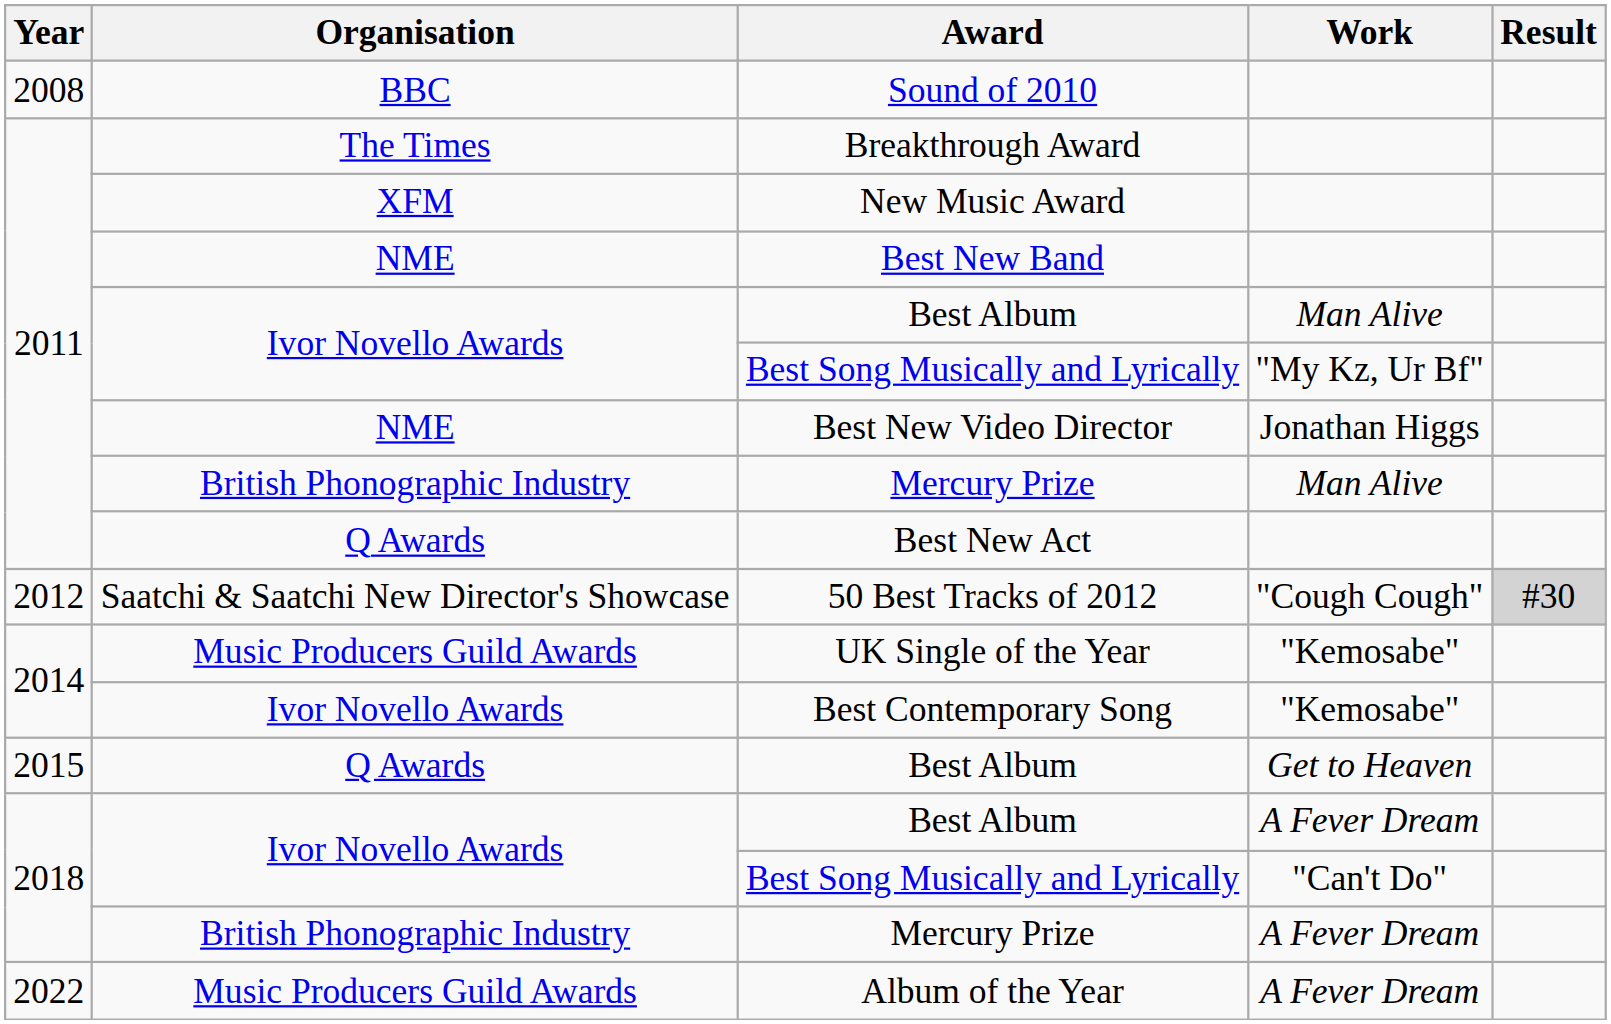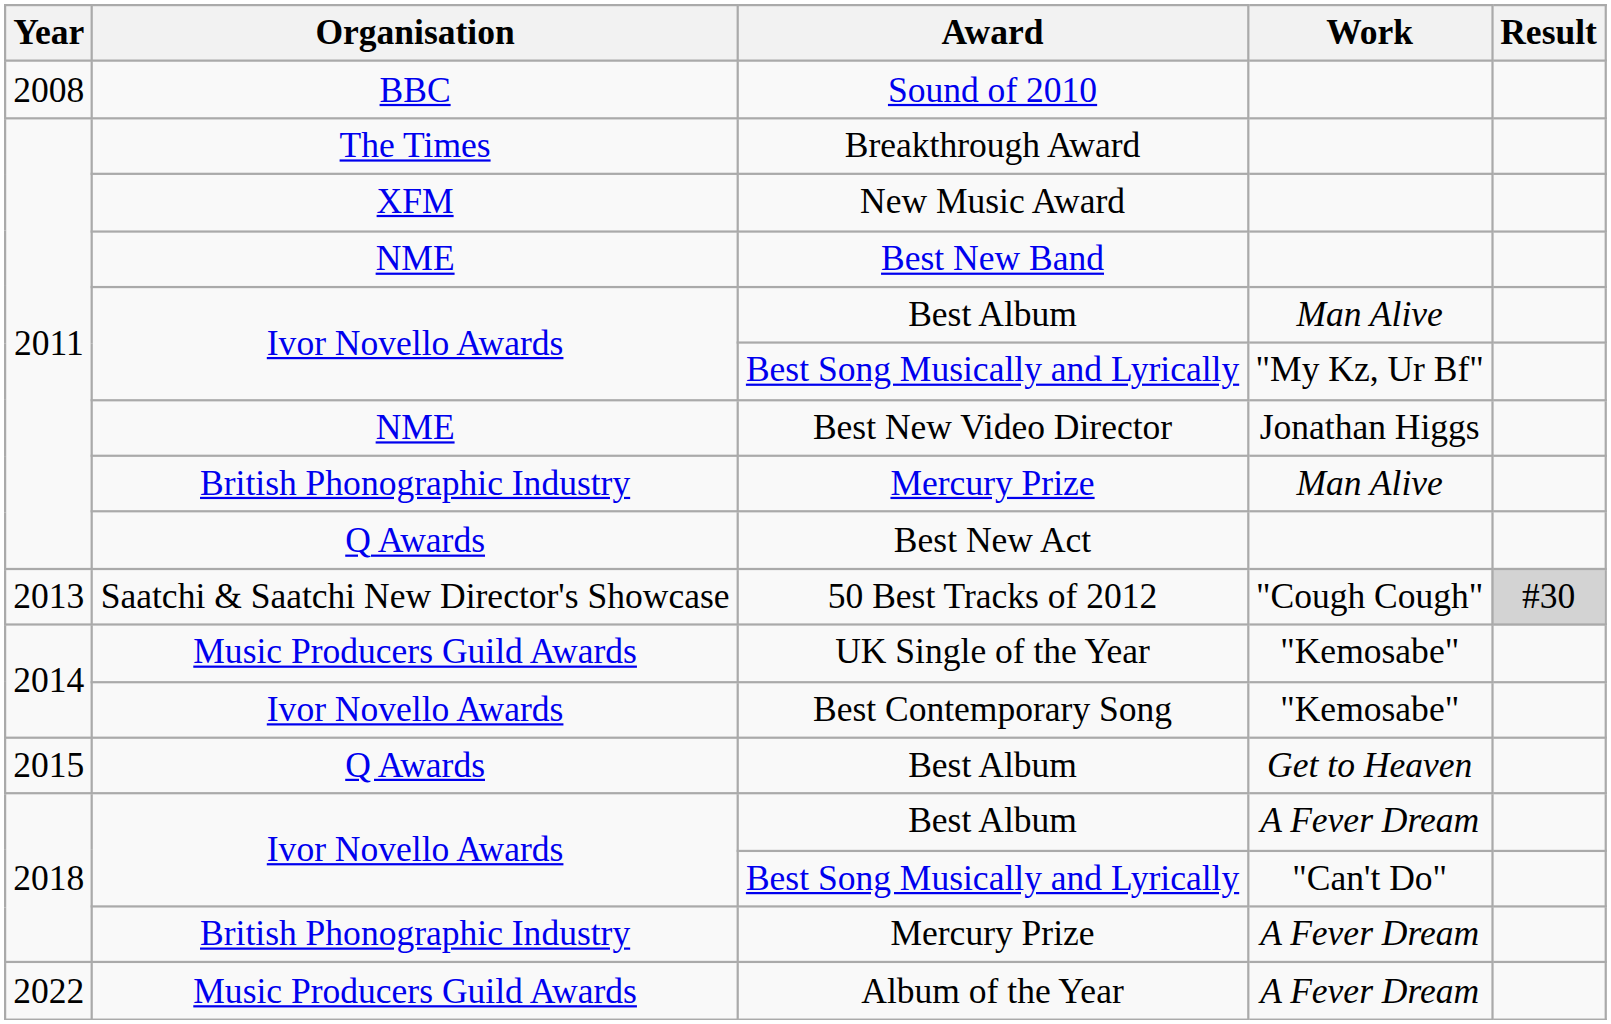50 Best Tracks of 2012 | Year: 2012 -> 2013
